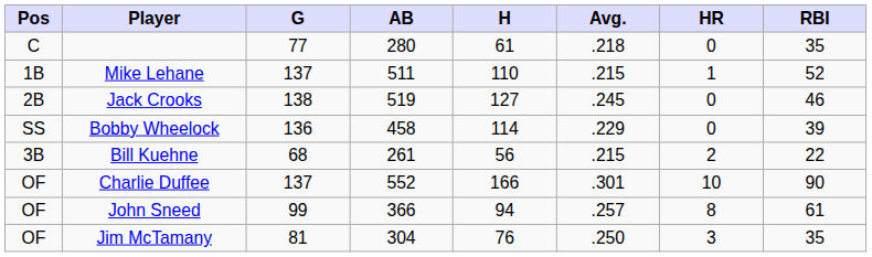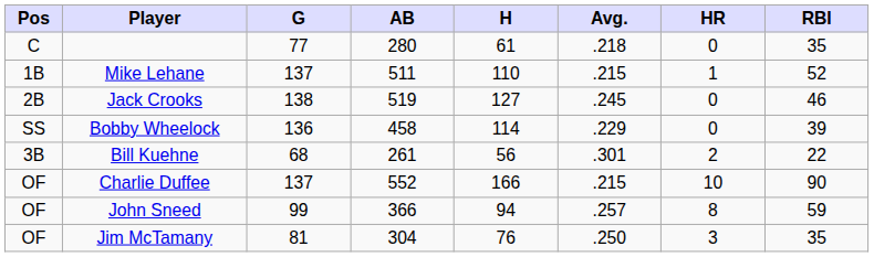Bill Kuehne | Avg.: .215 -> .301
Charlie Duffee | Avg.: .301 -> .215
John Sneed | RBI: 61 -> 59
